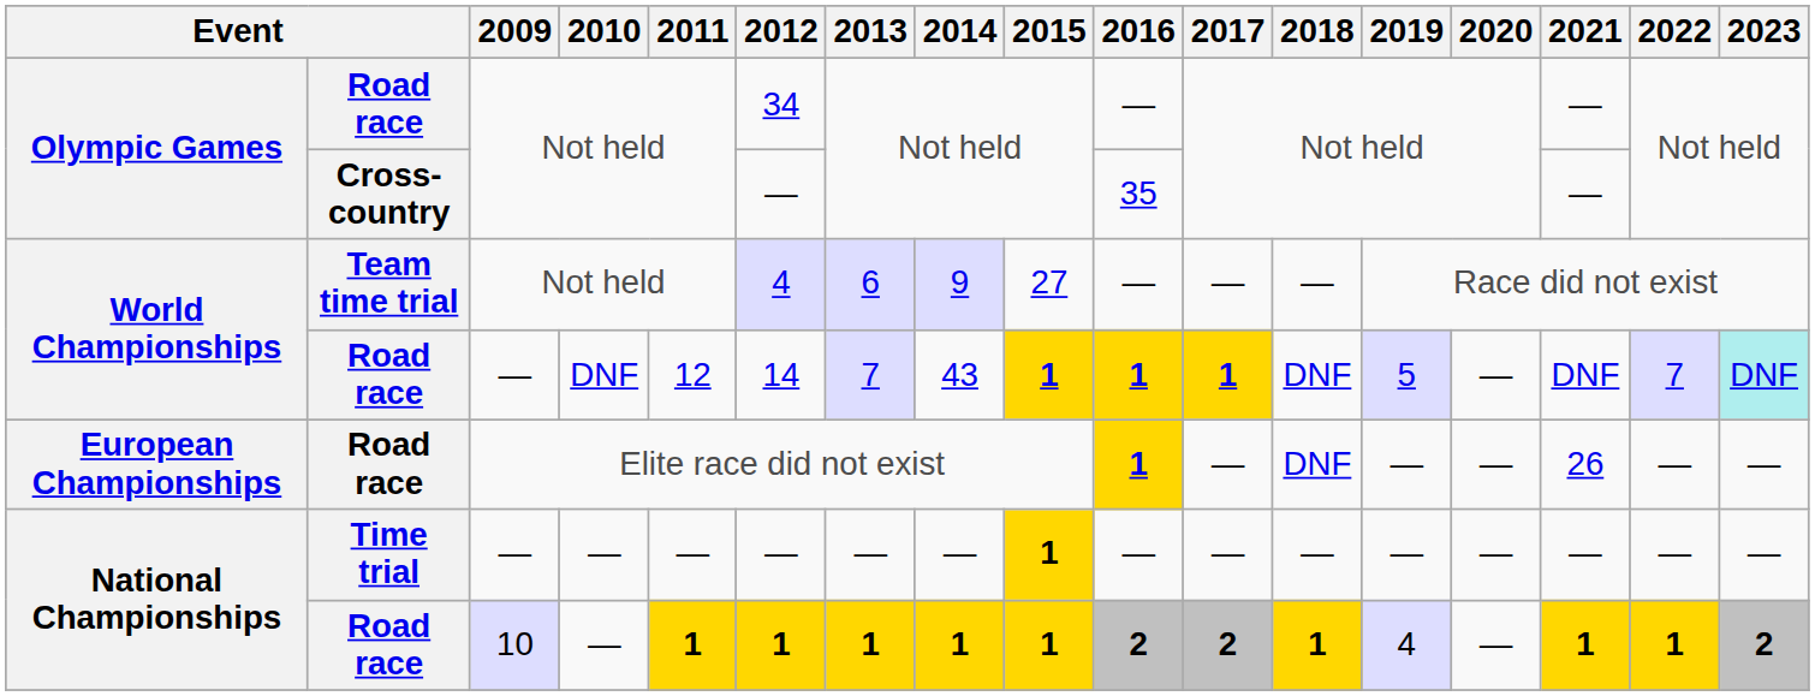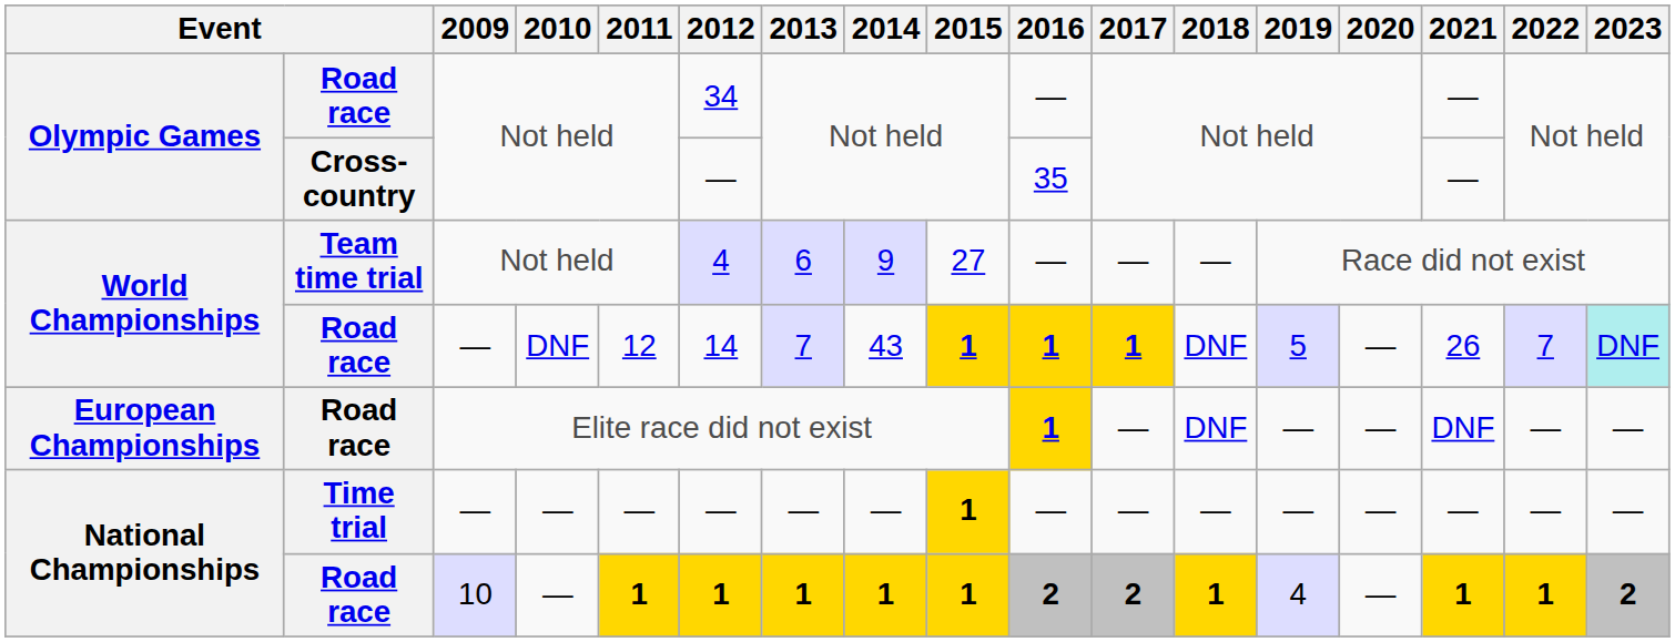World Championships / Road race | 2021: DNF -> 26
European Championships | 2021: 26 -> DNF
